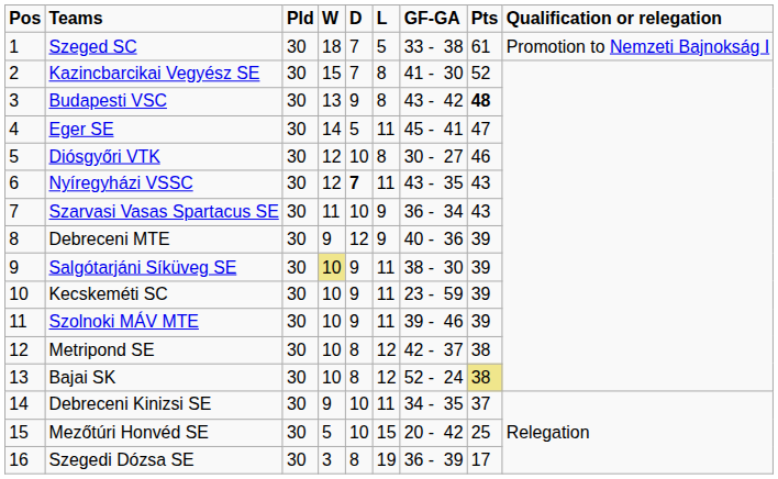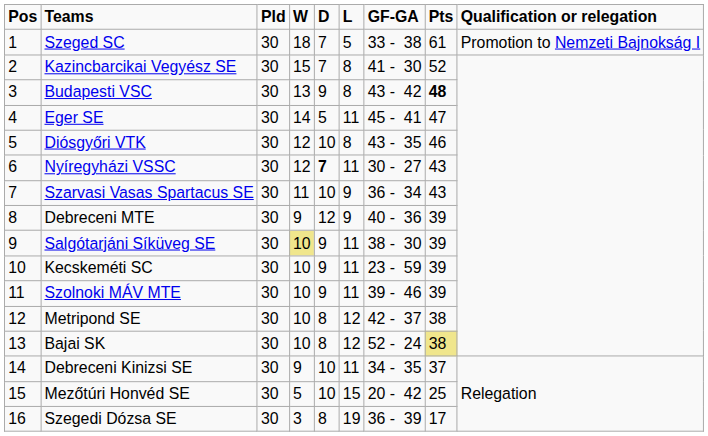Diósgyőri VTK | GF-GA: 30 - 27 -> 43 - 35
Nyíregyházi VSSC | GF-GA: 43 - 35 -> 30 - 27
